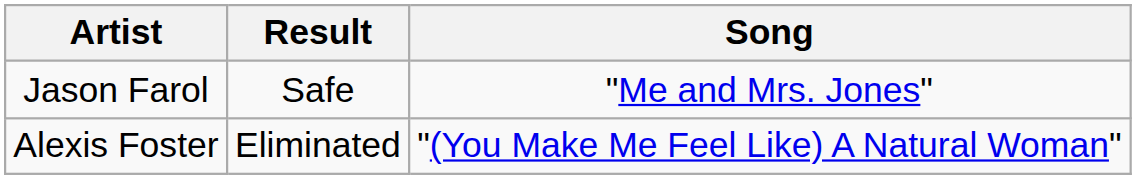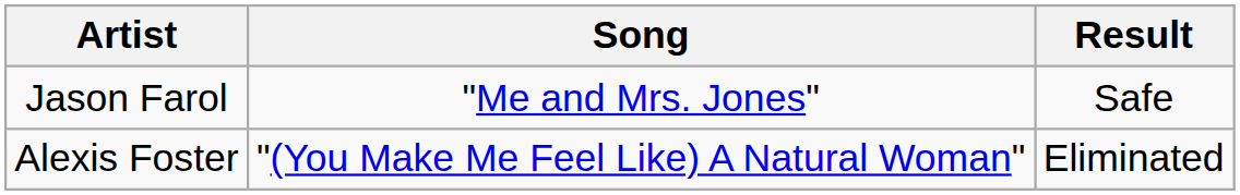columns swapped: Song <-> Result
